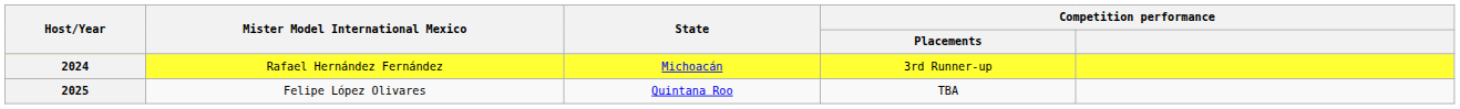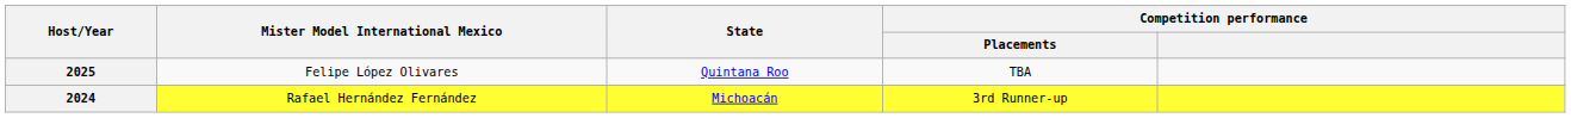rows swapped: 2025 <-> 2024
